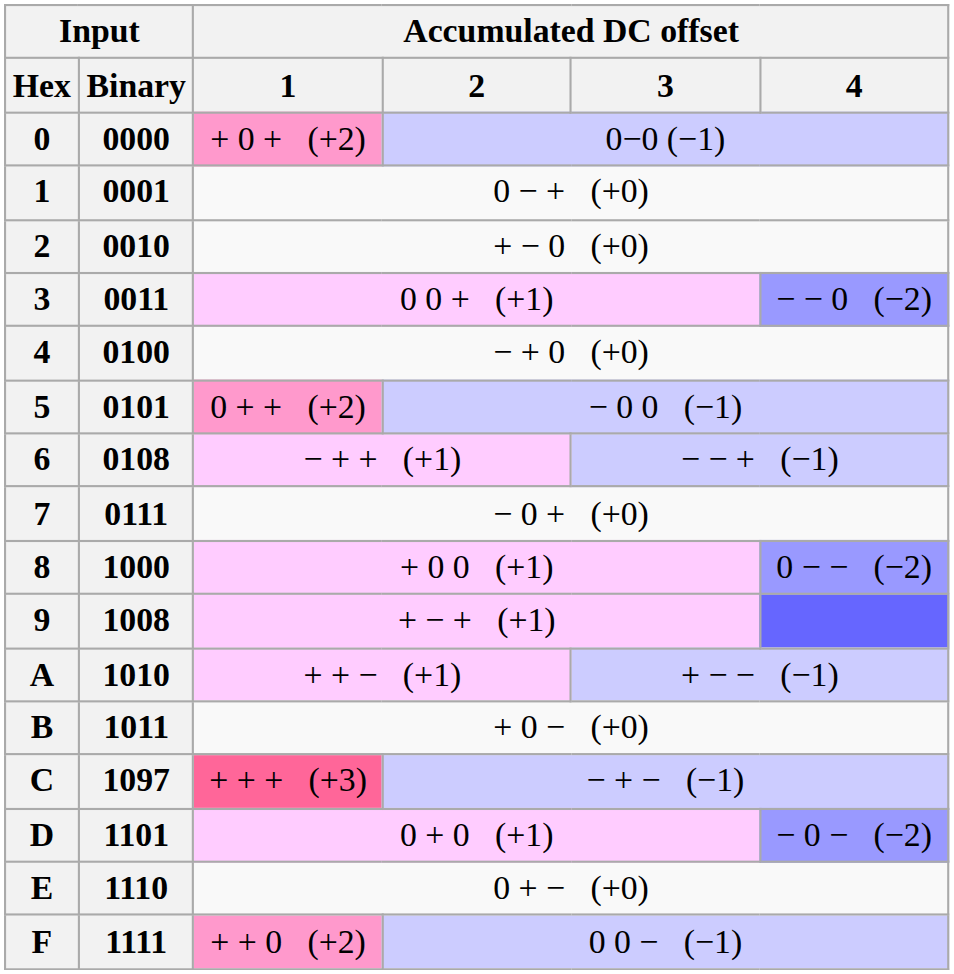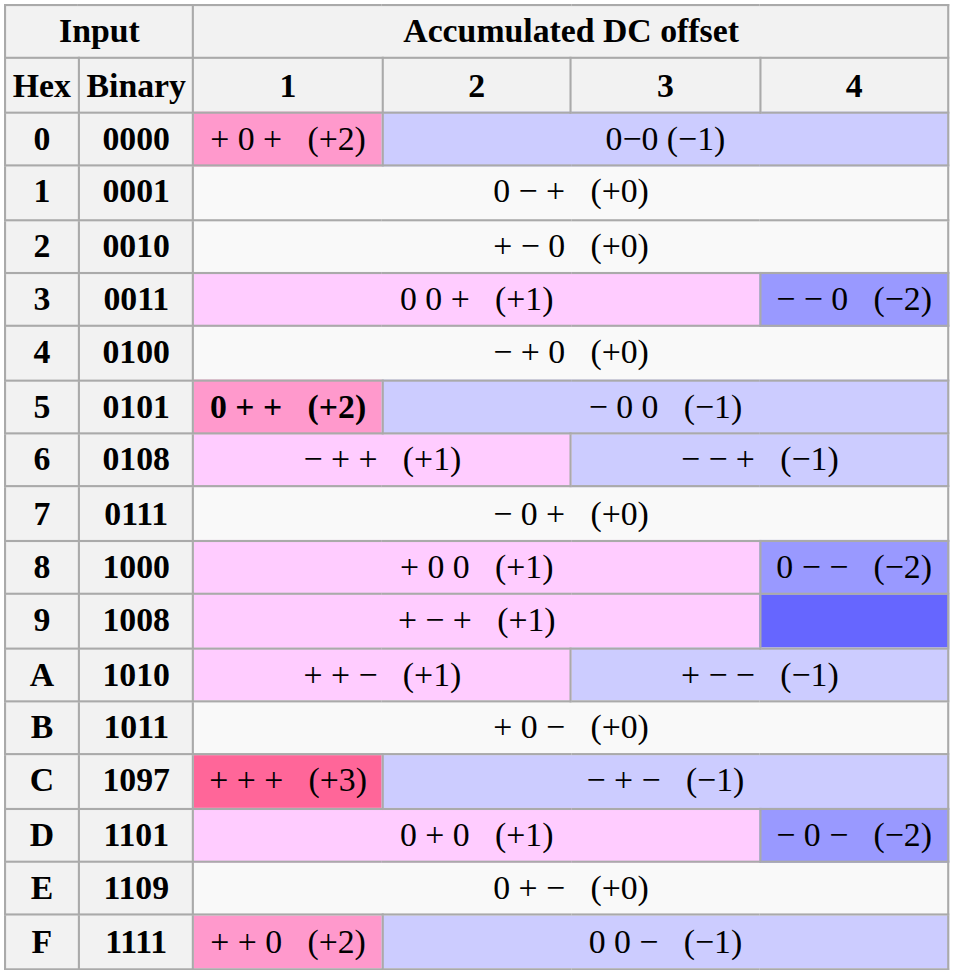5 | Accumulated DC offset / 1: normal -> bold
E | Input / Binary: 1110 -> 1109
